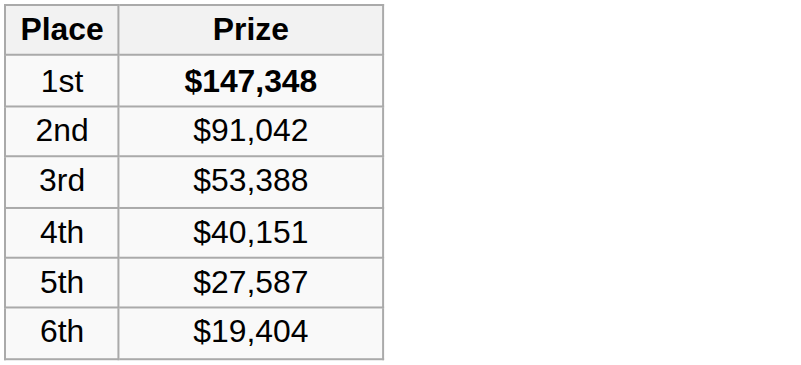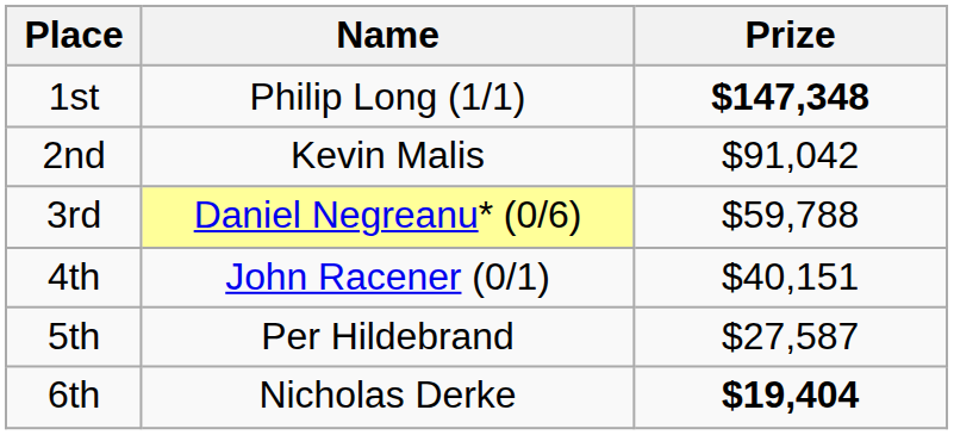+ column: Name | Philip Long (1/1) | Kevin Malis | Daniel Negreanu* (0/6) | John Racener (0/1) | Per Hildebrand | Nicholas Derke
3rd | Prize: $53,388 -> $59,788
6th | Prize: normal -> bold
